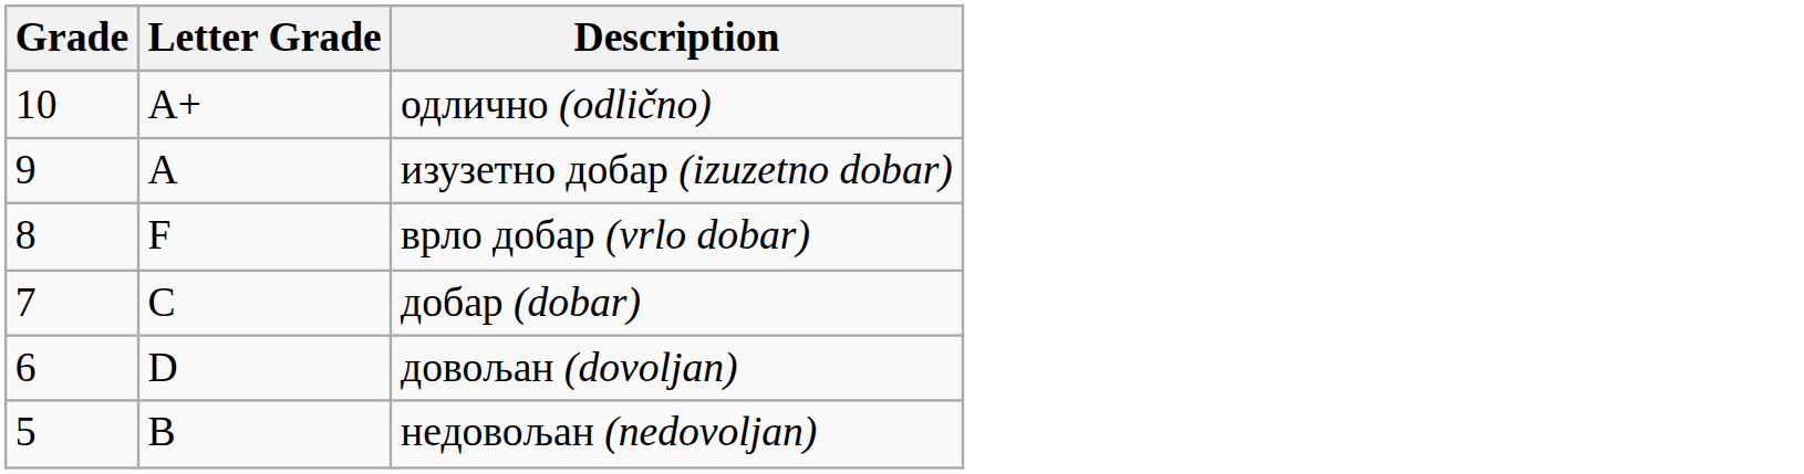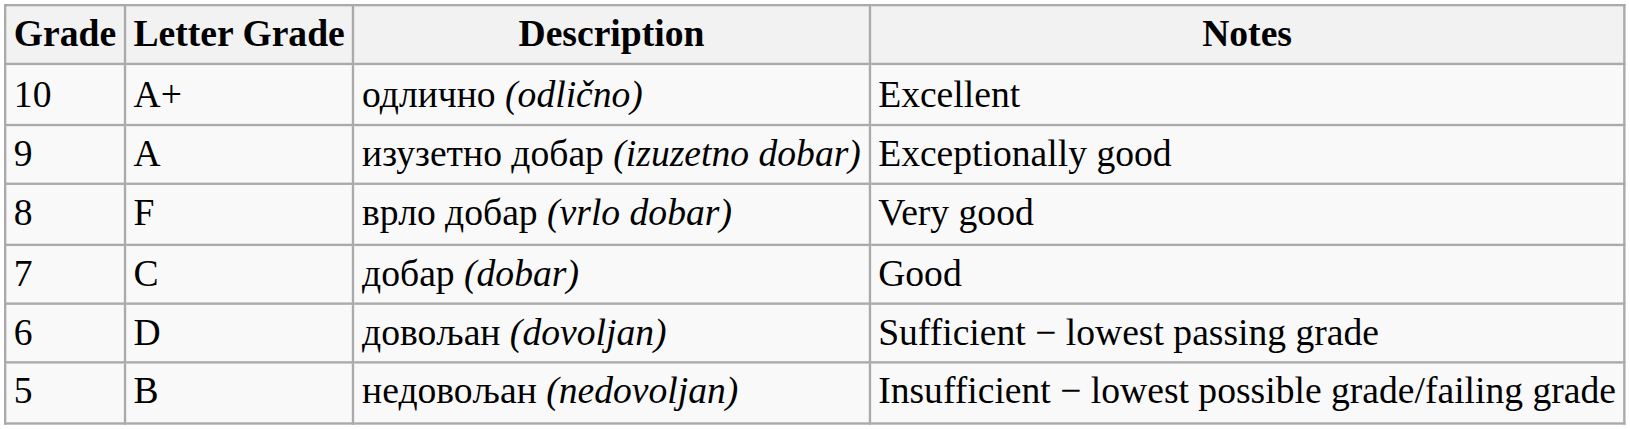+ column: Notes | Excellent | Exceptionally good | Very good | Good | Sufficient − lowest passing grade | Insufficient − lowest possible grade/failing grade
